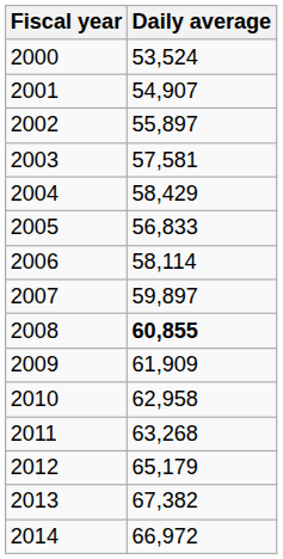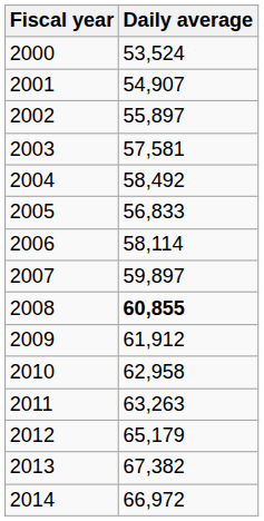2004 | Daily average: 58,429 -> 58,492
2009 | Daily average: 61,909 -> 61,912
2011 | Daily average: 63,268 -> 63,263
